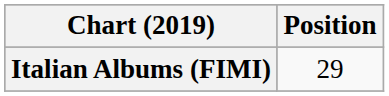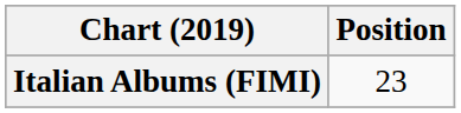Italian Albums (FIMI) | Position: 29 -> 23
